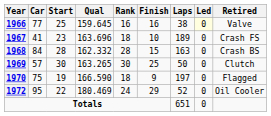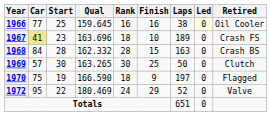1966 | Retired: Valve -> Oil Cooler
1967 | Car: no background -> khaki background
1972 | Retired: Oil Cooler -> Valve
